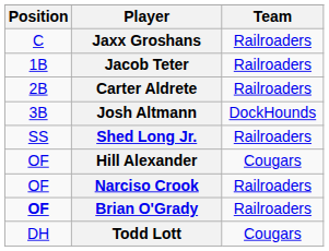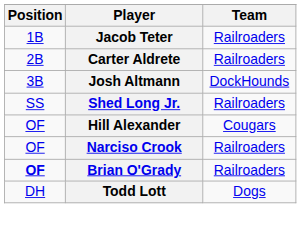- row: C | Jaxx Groshans | Railroaders
Todd Lott | Team: Cougars -> Dogs
